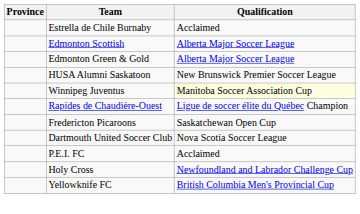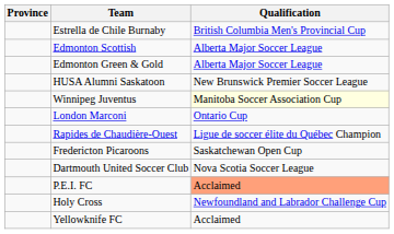Estrella de Chile Burnaby | Qualification: Acclaimed -> British Columbia Men's Provincial Cup
+ row: London Marconi | Ontario Cup
P.E.I. FC | Qualification: no background -> lightsalmon background
Yellowknife FC | Qualification: British Columbia Men's Provincial Cup -> Acclaimed
